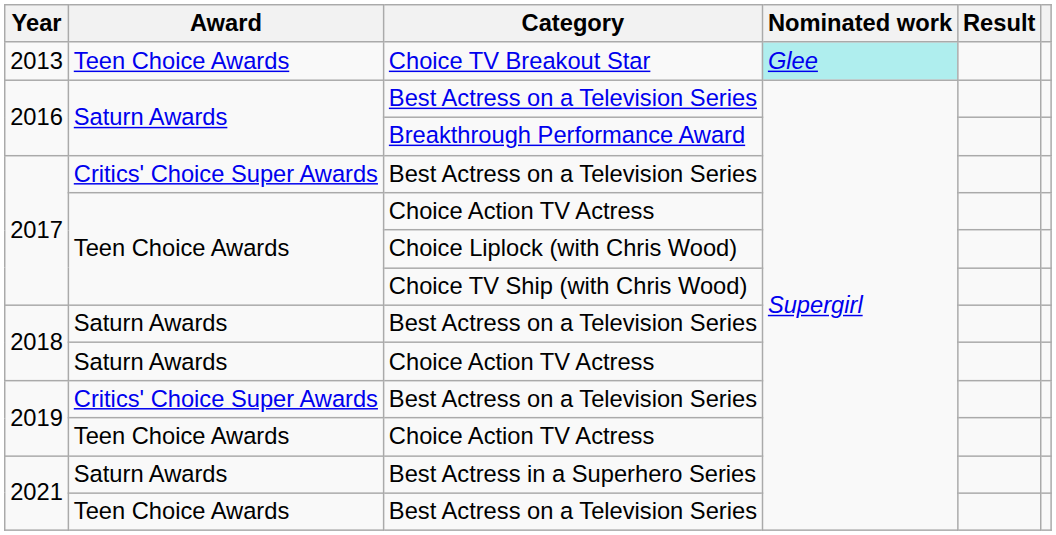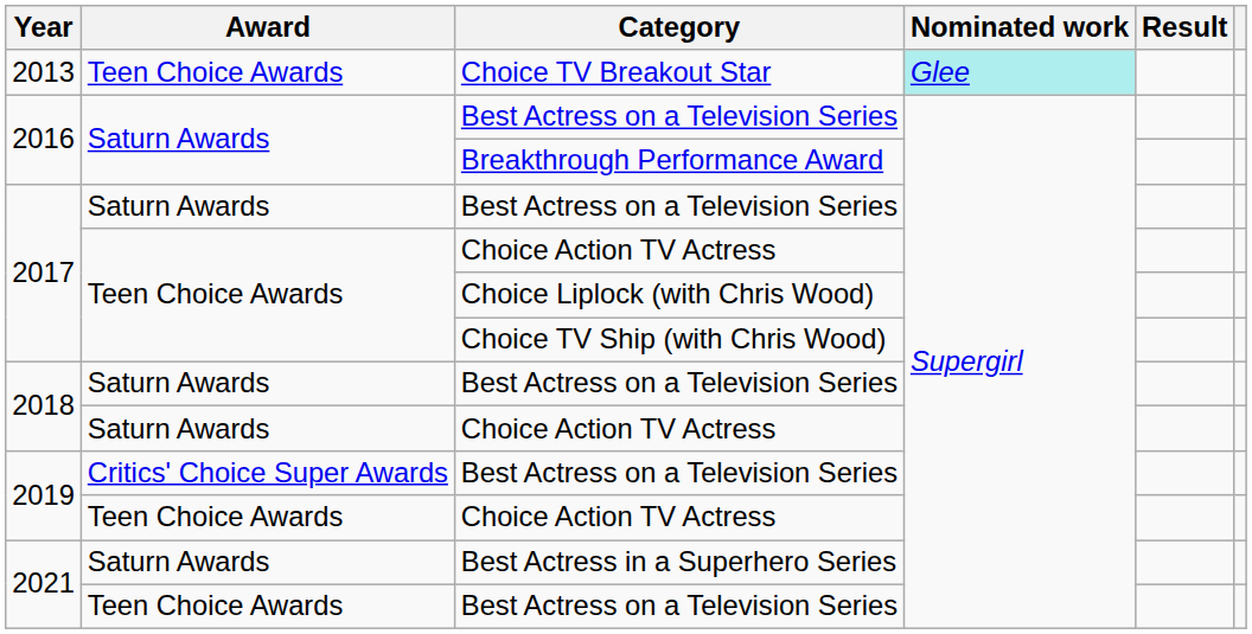2017 / Best Actress on a Television Series | Award: Critics' Choice Super Awards -> Saturn Awards
